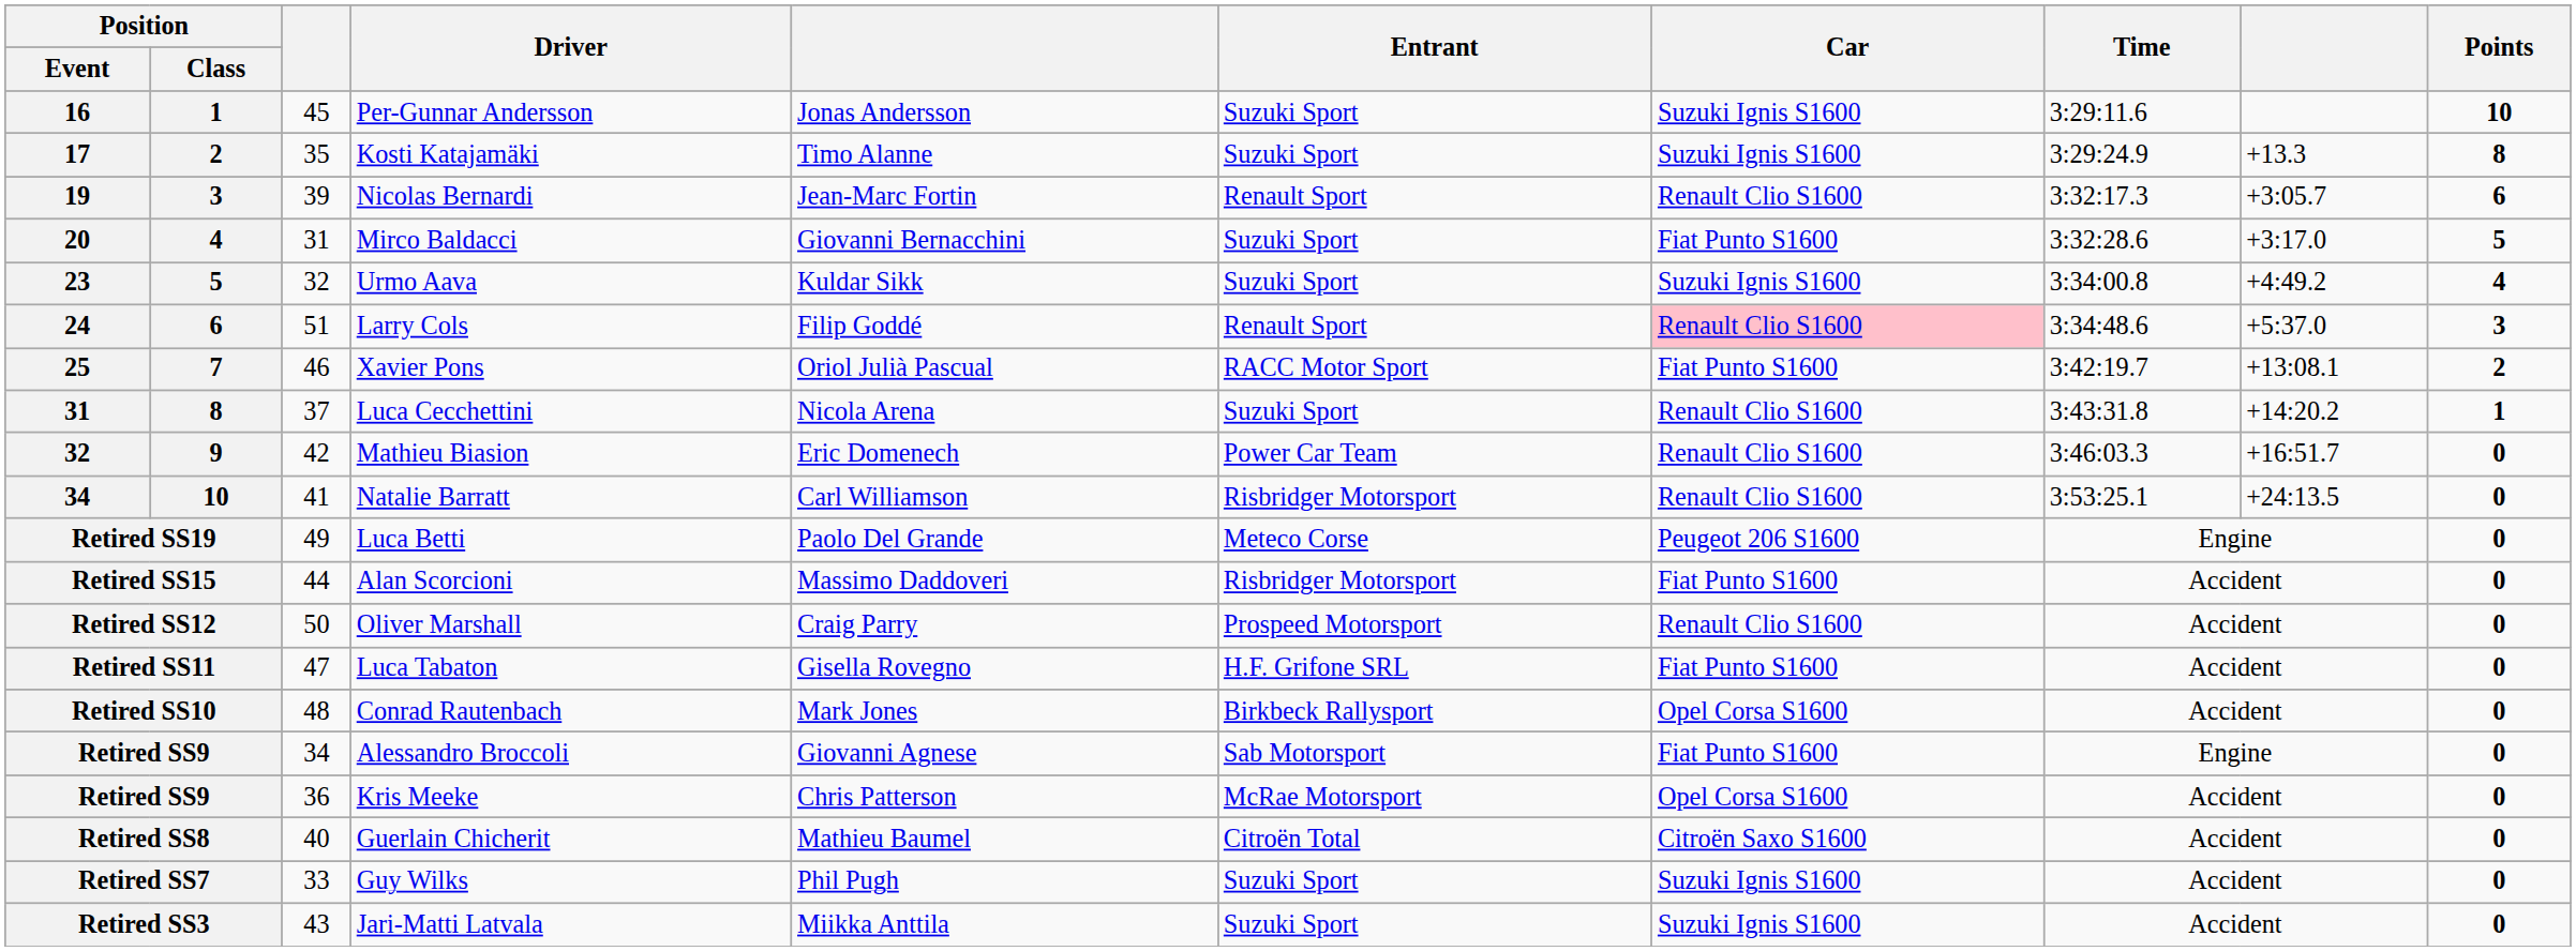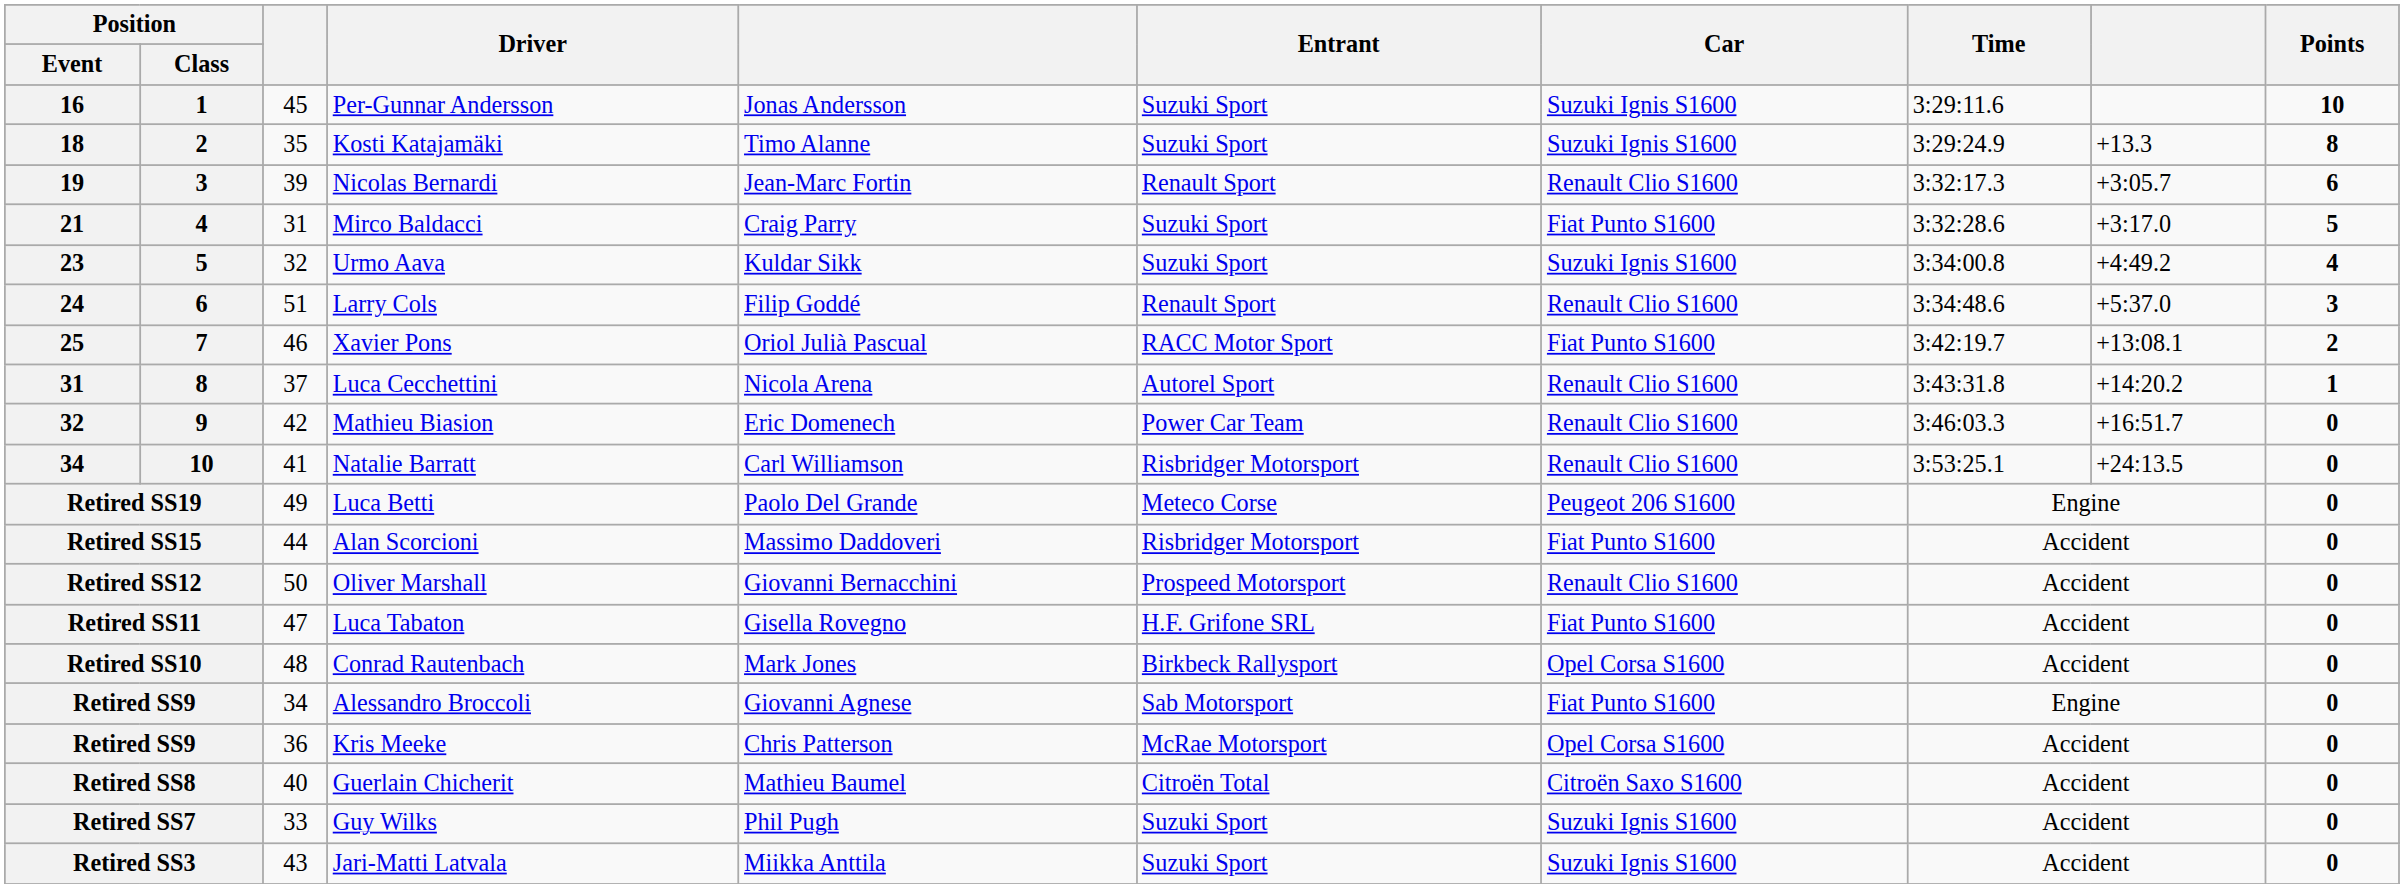Kosti Katajamäki | Position / Event: 17 -> 18
Mirco Baldacci | Position / Event: 20 -> 21
Mirco Baldacci | column 5: Giovanni Bernacchini -> Craig Parry
Larry Cols | Car: pink background -> no background
Luca Cecchettini | Entrant: Suzuki Sport -> Autorel Sport
Oliver Marshall | column 5: Craig Parry -> Giovanni Bernacchini
